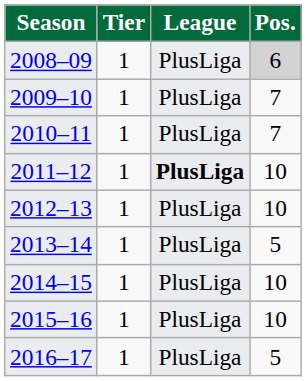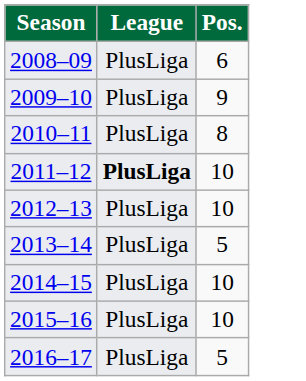- column: Tier | 1 | 1 | 1 | 1 | 1 | 1 | 1 | 1 | 1
2008–09 | Pos.: lightgrey background -> no background
2009–10 | Pos.: 7 -> 9
2010–11 | Pos.: 7 -> 8
